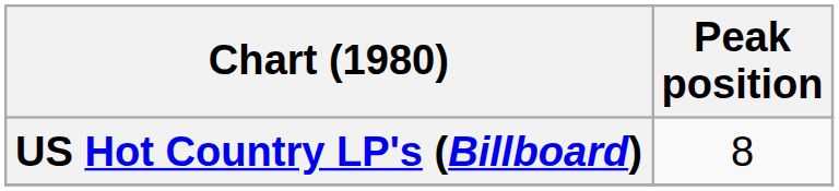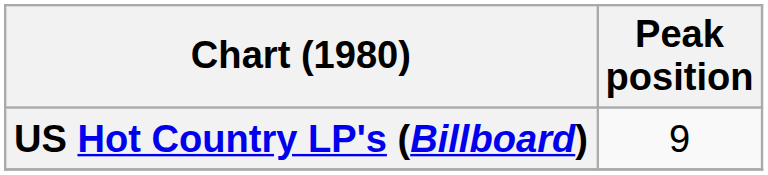US Hot Country LP's (Billboard) | Peak position: 8 -> 9
